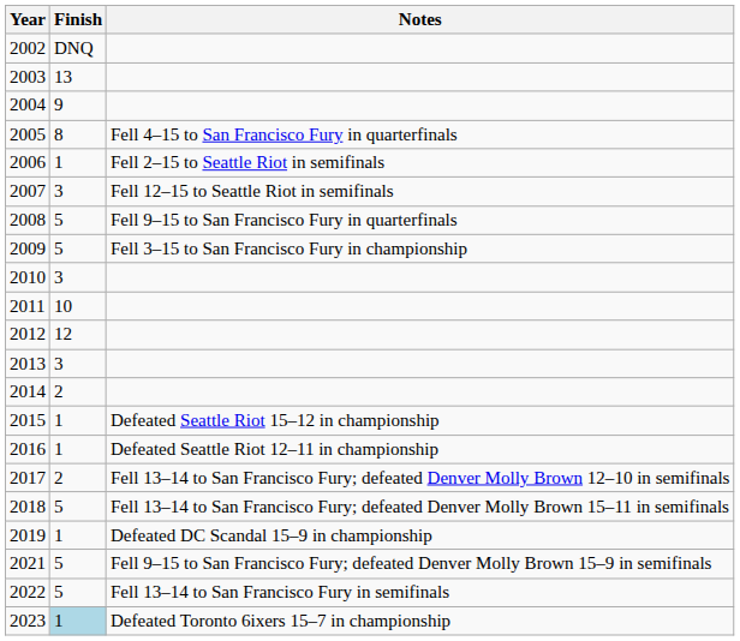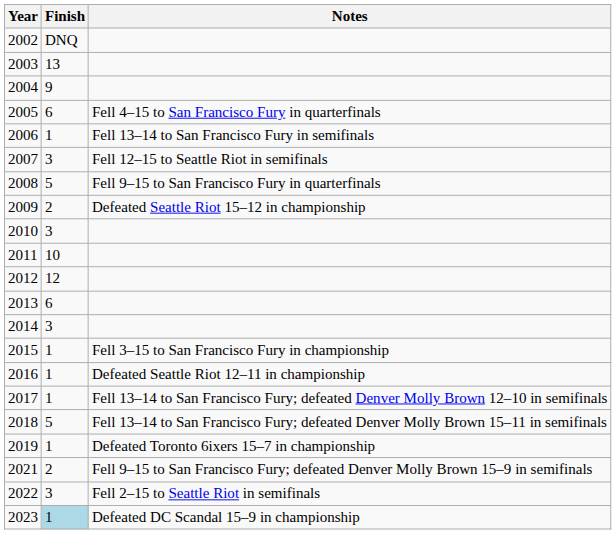2005 | Finish: 8 -> 6
2006 | Notes: Fell 2–15 to Seattle Riot in semifinals -> Fell 13–14 to San Francisco Fury in semifinals
2009 | Finish: 5 -> 2
2009 | Notes: Fell 3–15 to San Francisco Fury in championship -> Defeated Seattle Riot 15–12 in championship
2013 | Finish: 3 -> 6
2014 | Finish: 2 -> 3
2015 | Notes: Defeated Seattle Riot 15–12 in championship -> Fell 3–15 to San Francisco Fury in championship
2017 | Finish: 2 -> 1
2019 | Notes: Defeated DC Scandal 15–9 in championship -> Defeated Toronto 6ixers 15–7 in championship
2021 | Finish: 5 -> 2
2022 | Finish: 5 -> 3
2022 | Notes: Fell 13–14 to San Francisco Fury in semifinals -> Fell 2–15 to Seattle Riot in semifinals
2023 | Notes: Defeated Toronto 6ixers 15–7 in championship -> Defeated DC Scandal 15–9 in championship
